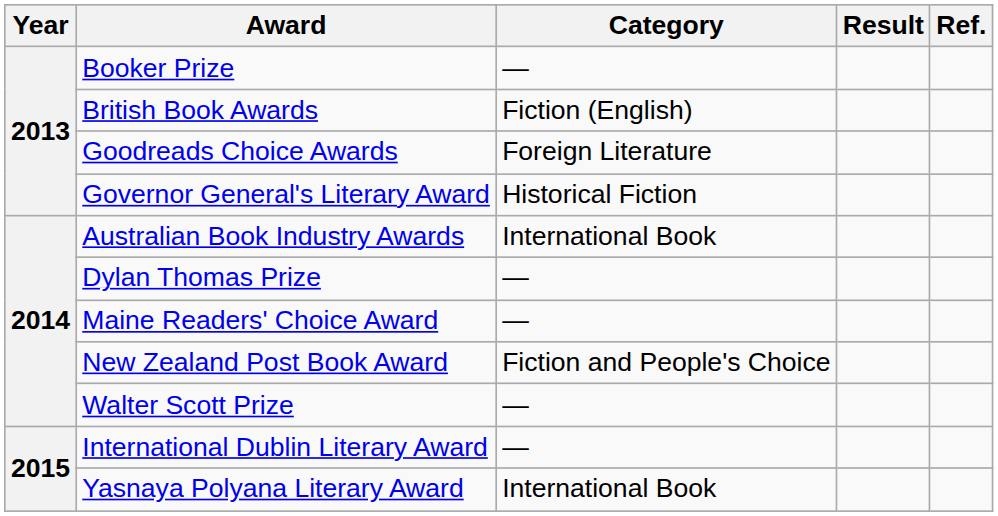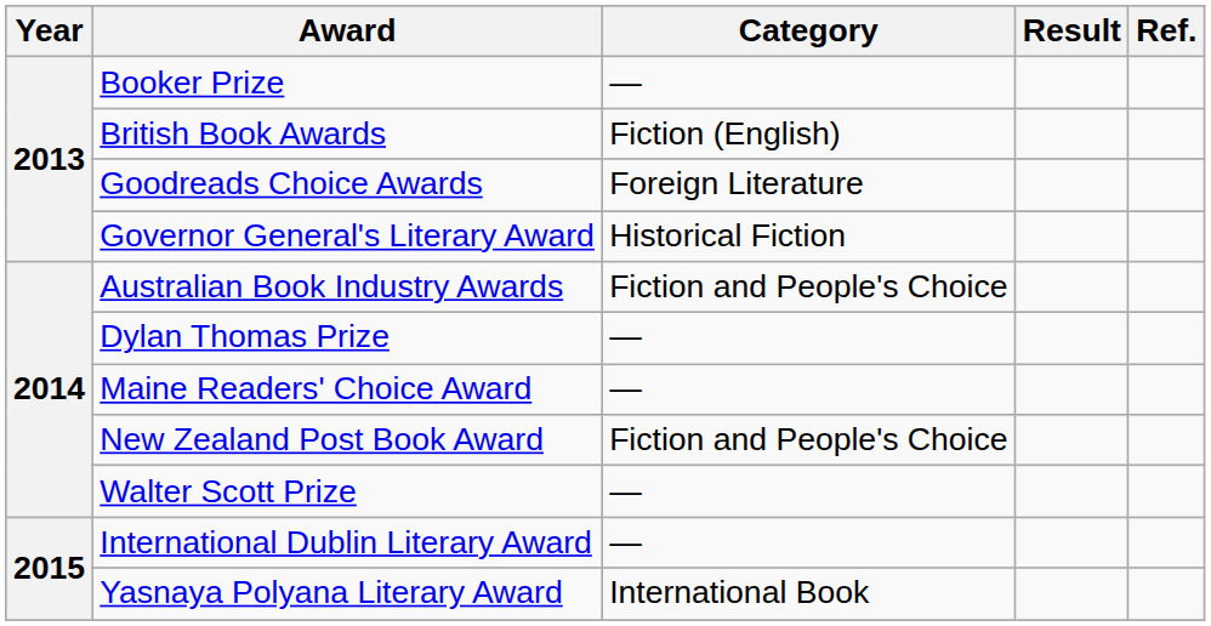Australian Book Industry Awards | Category: International Book -> Fiction and People's Choice
